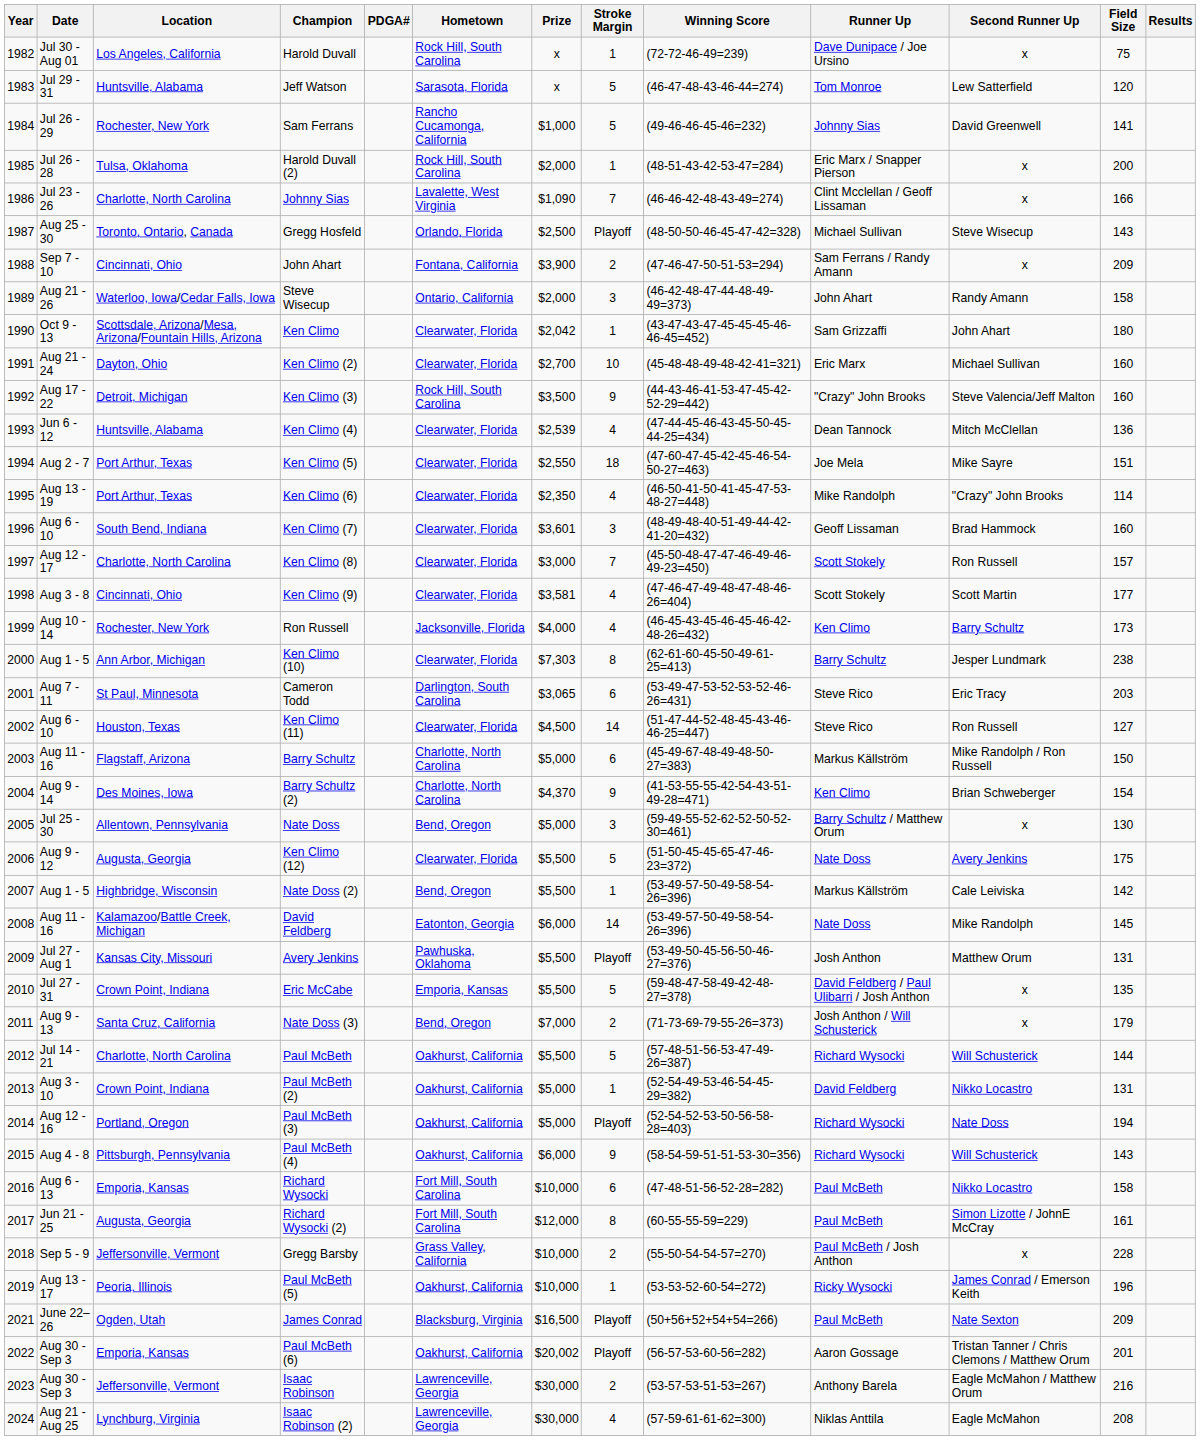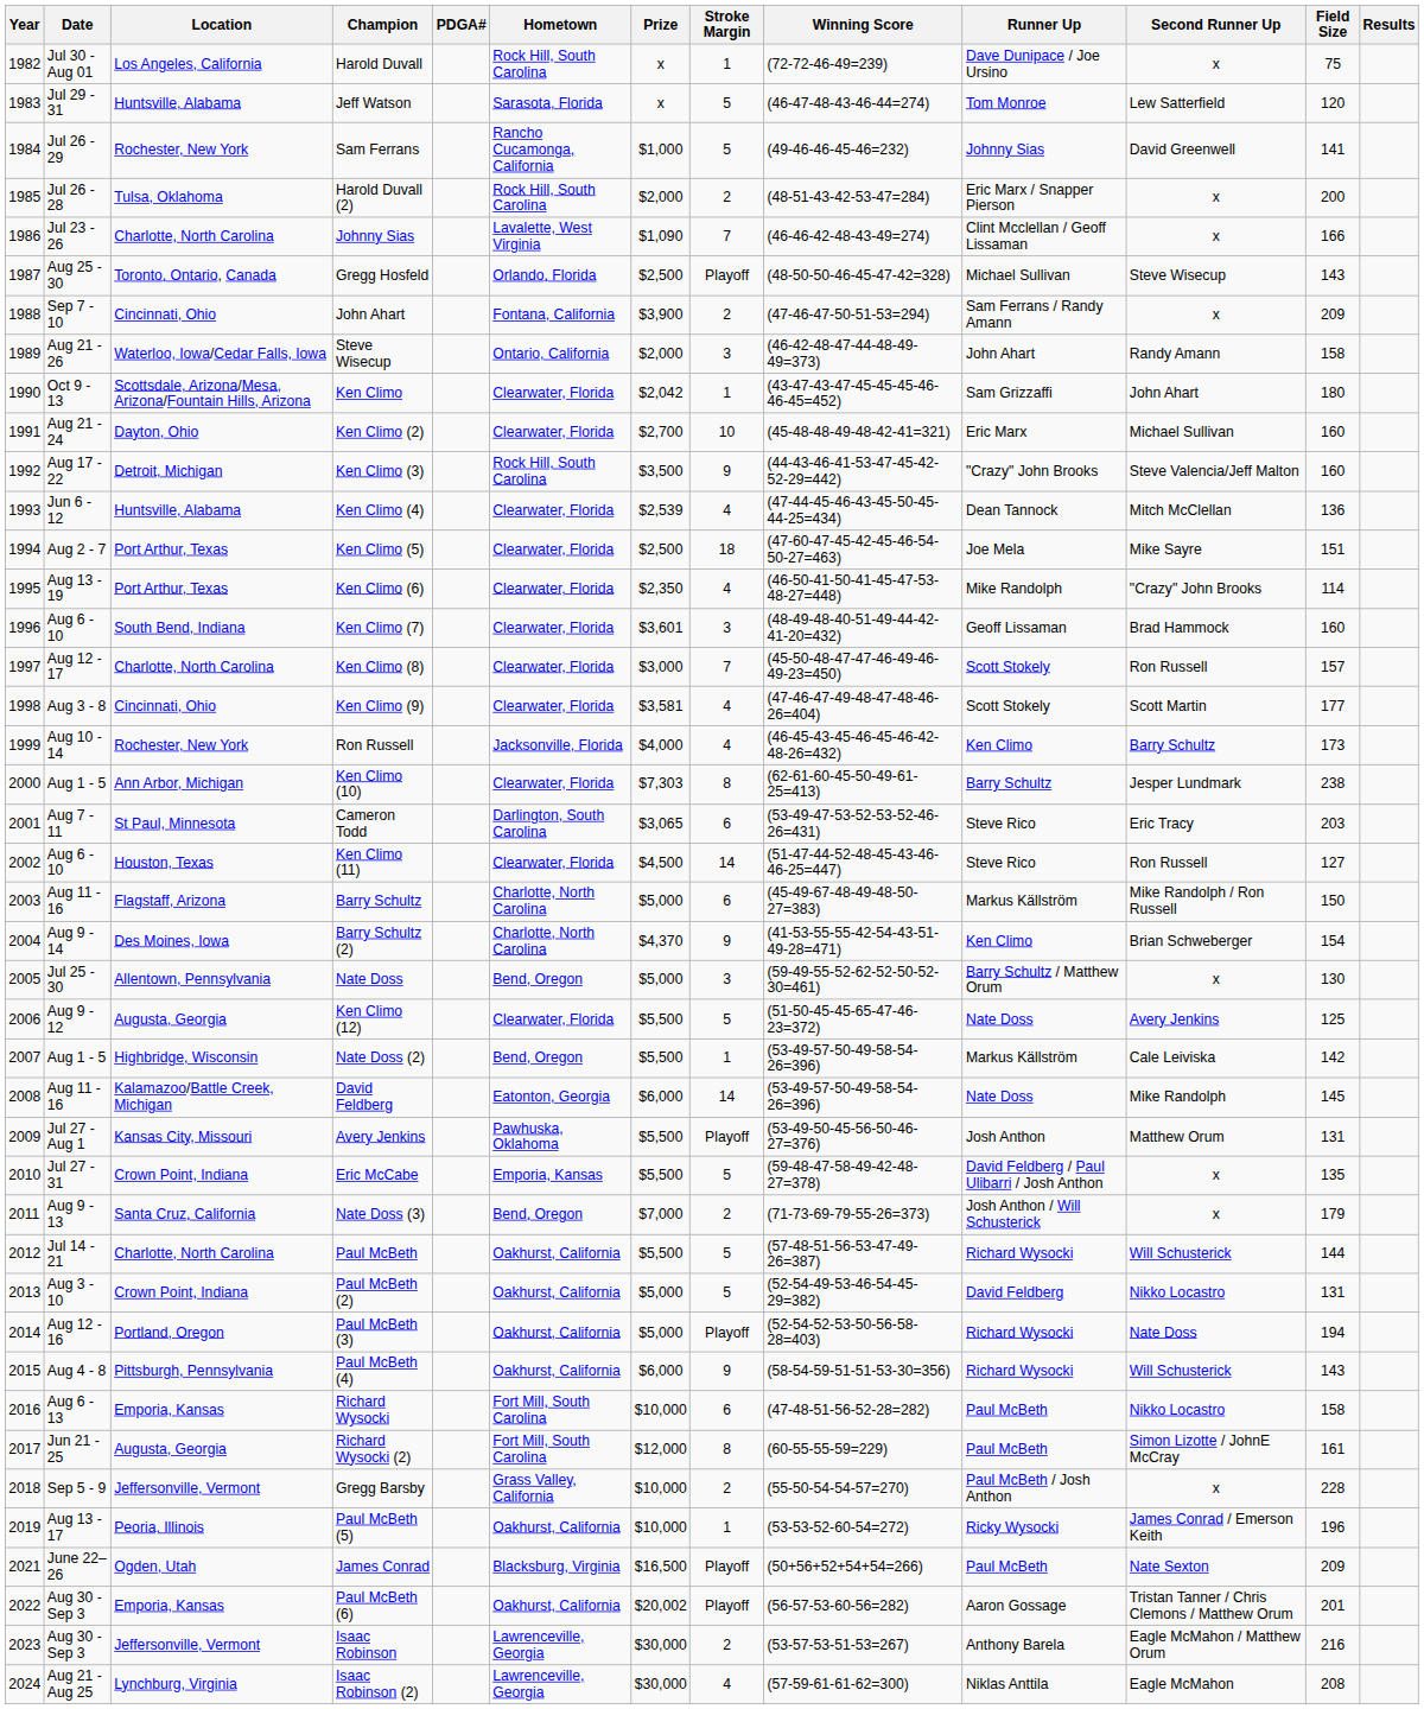Harold Duvall (2) | Stroke Margin: 1 -> 2
Ken Climo (5) | Prize: $2,550 -> $2,500
Ken Climo (12) | Field Size: 175 -> 125
Paul McBeth (2) | Stroke Margin: 1 -> 5
